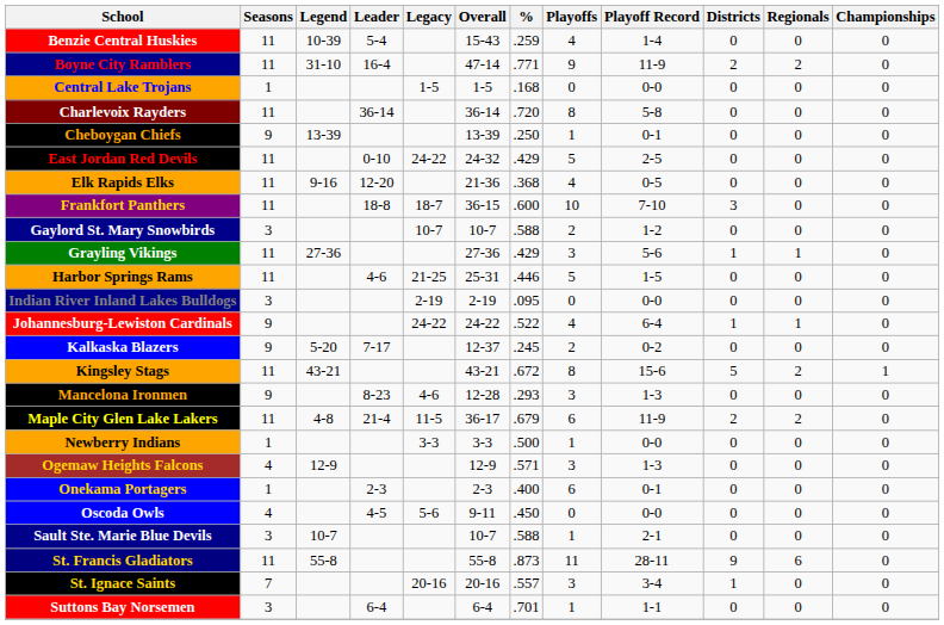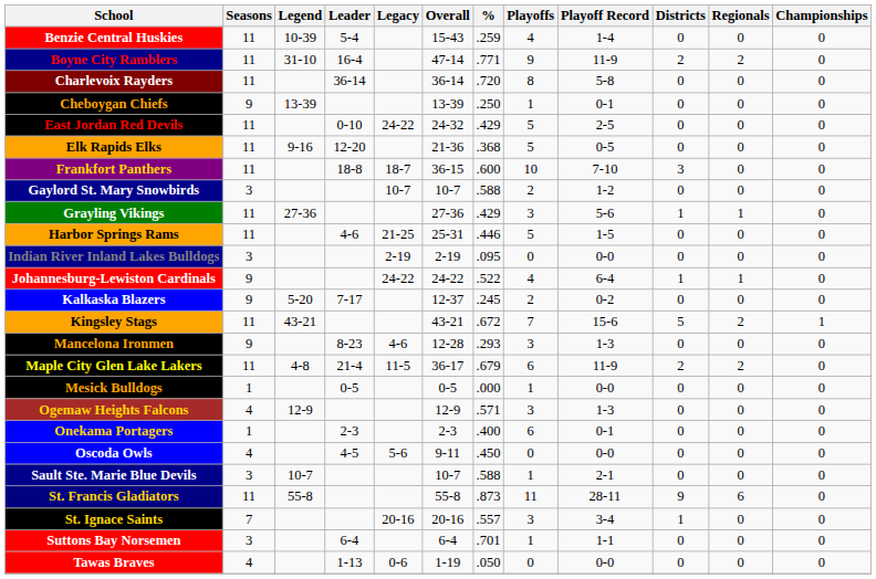- row: Central Lake Trojans | 1 | 1-5 | 1-5 | .168 | 0 | 0-0 | 0 | 0 | 0
Elk Rapids Elks | Playoffs: 4 -> 5
Kingsley Stags | Playoffs: 8 -> 7
+ row: Mesick Bulldogs | 1 | 0-5 | 0-5 | .000 | 1 | 0-0 | 0 | 0 | 0
- row: Newberry Indians | 1 | 3-3 | 3-3 | .500 | 1 | 0-0 | 0 | 0 | 0
+ row: Tawas Braves | 4 | 1-13 | 0-6 | 1-19 | .050 | 0 | 0-0 | 0 | 0 | 0
